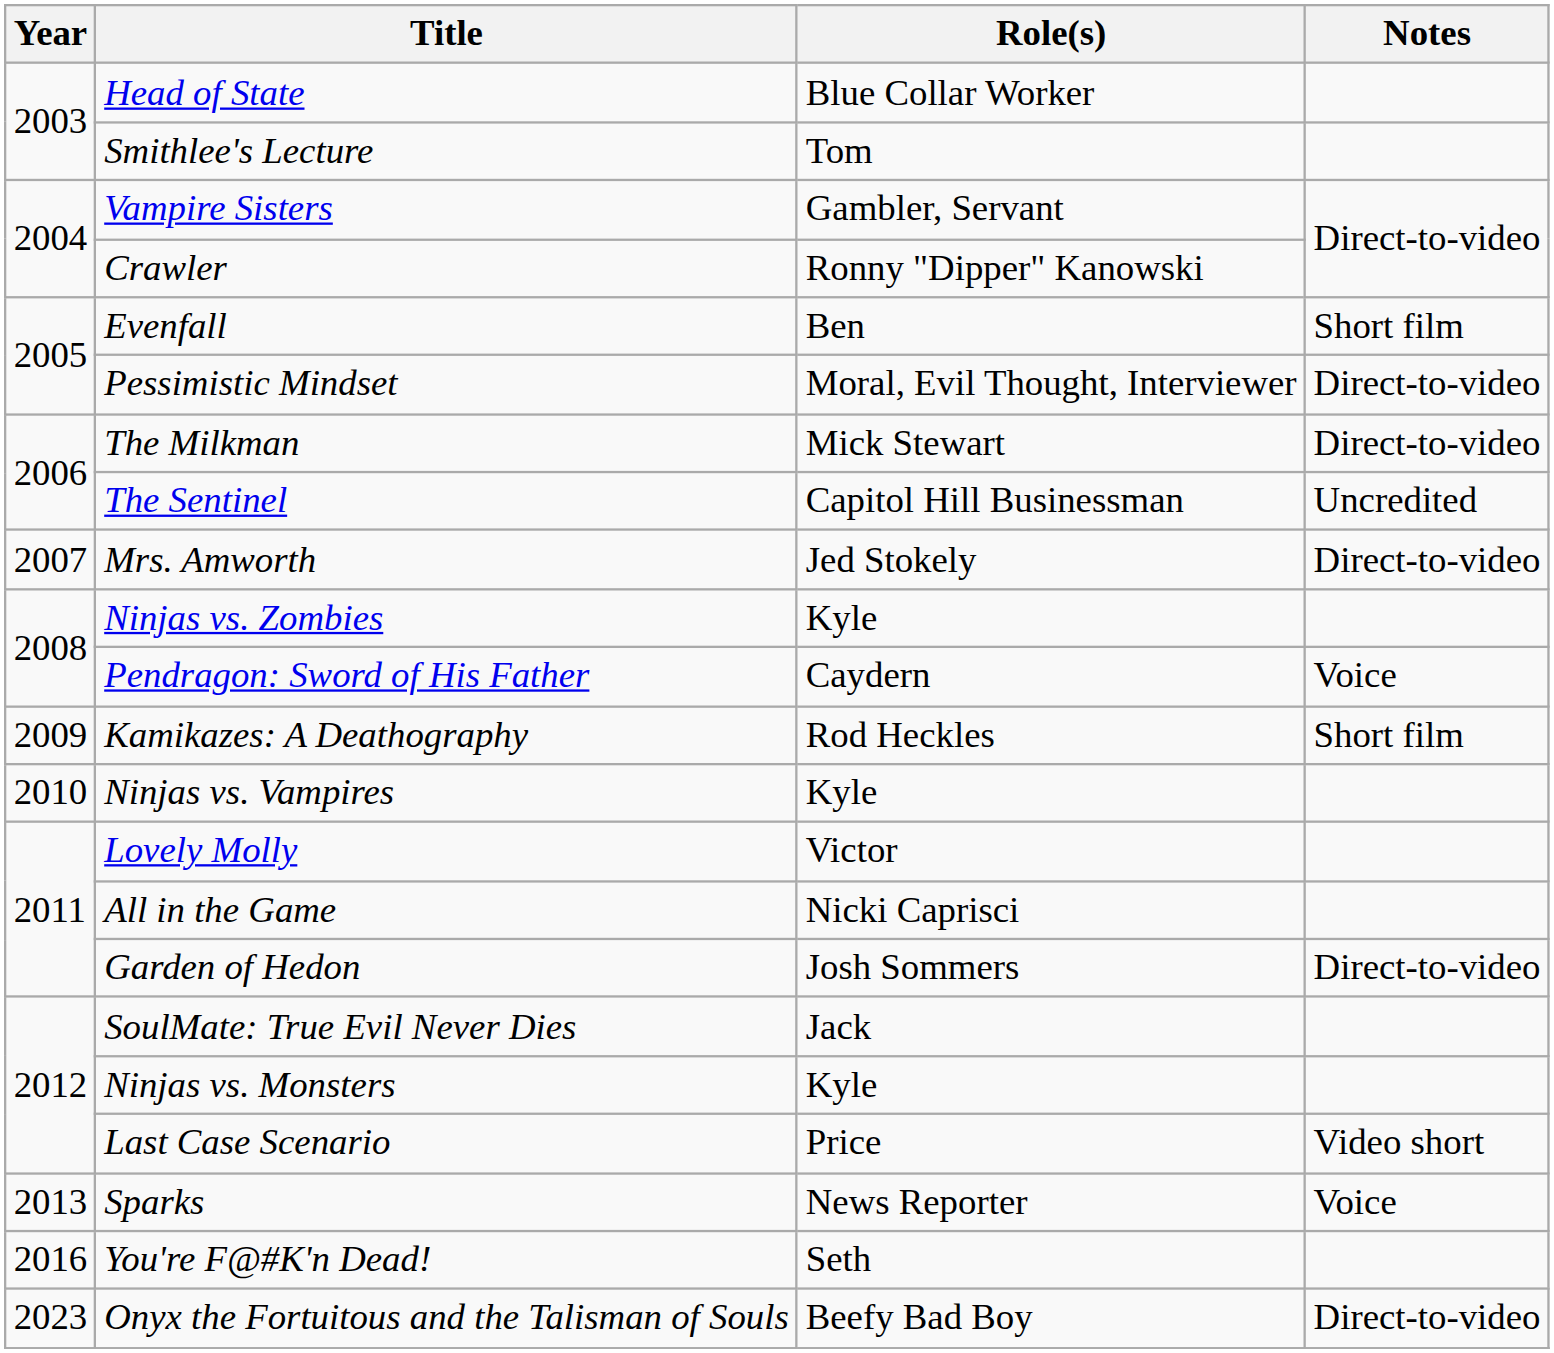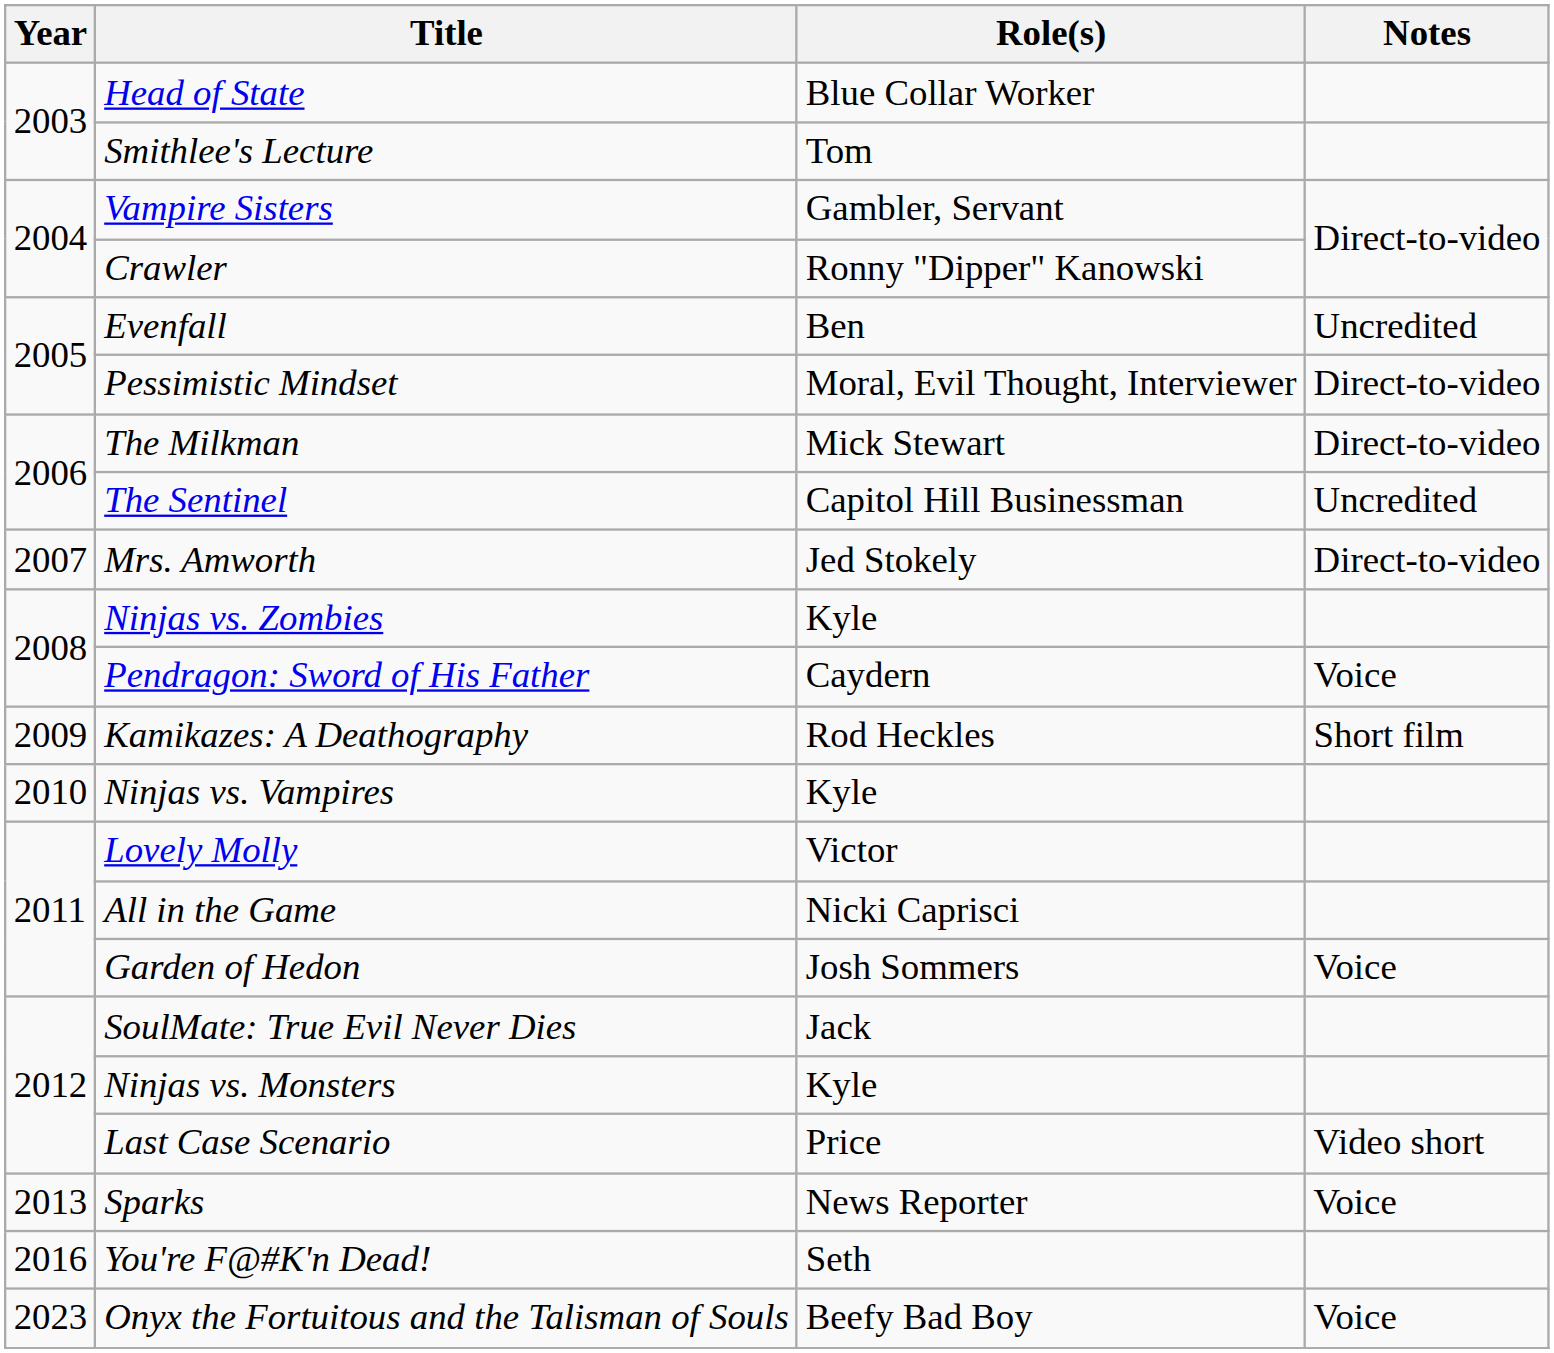Evenfall | Notes: Short film -> Uncredited
Garden of Hedon | Notes: Direct-to-video -> Voice
Onyx the Fortuitous and the Talisman of Souls | Notes: Direct-to-video -> Voice
